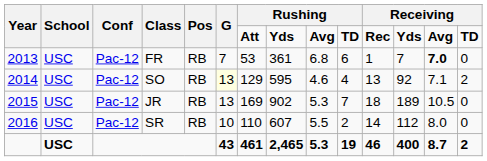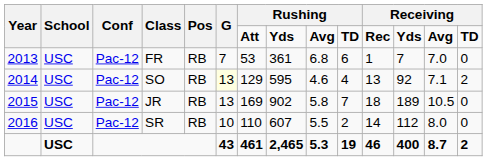FR | column 13: bold -> normal
JR | column 9: 5.3 -> 5.8
